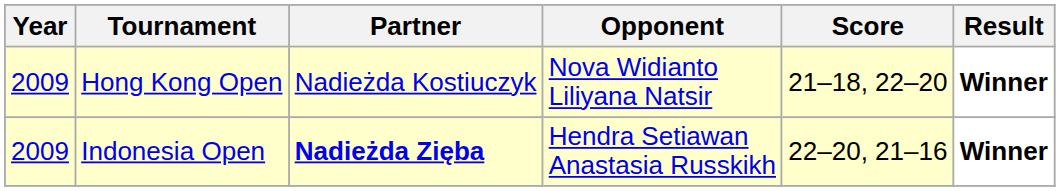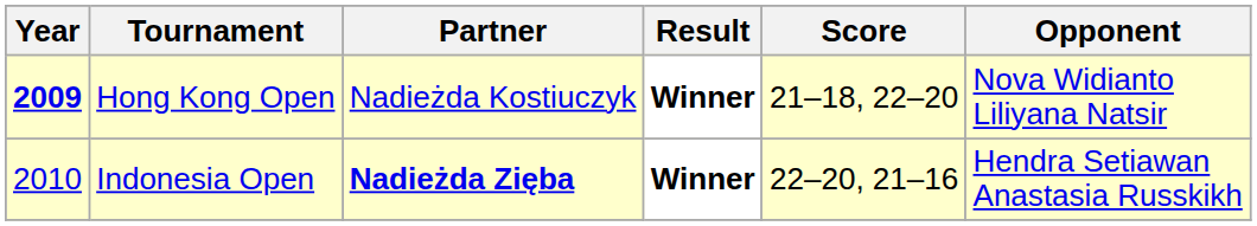columns swapped: Opponent <-> Result
Hong Kong Open | Year: normal -> bold
Indonesia Open | Year: 2009 -> 2010
